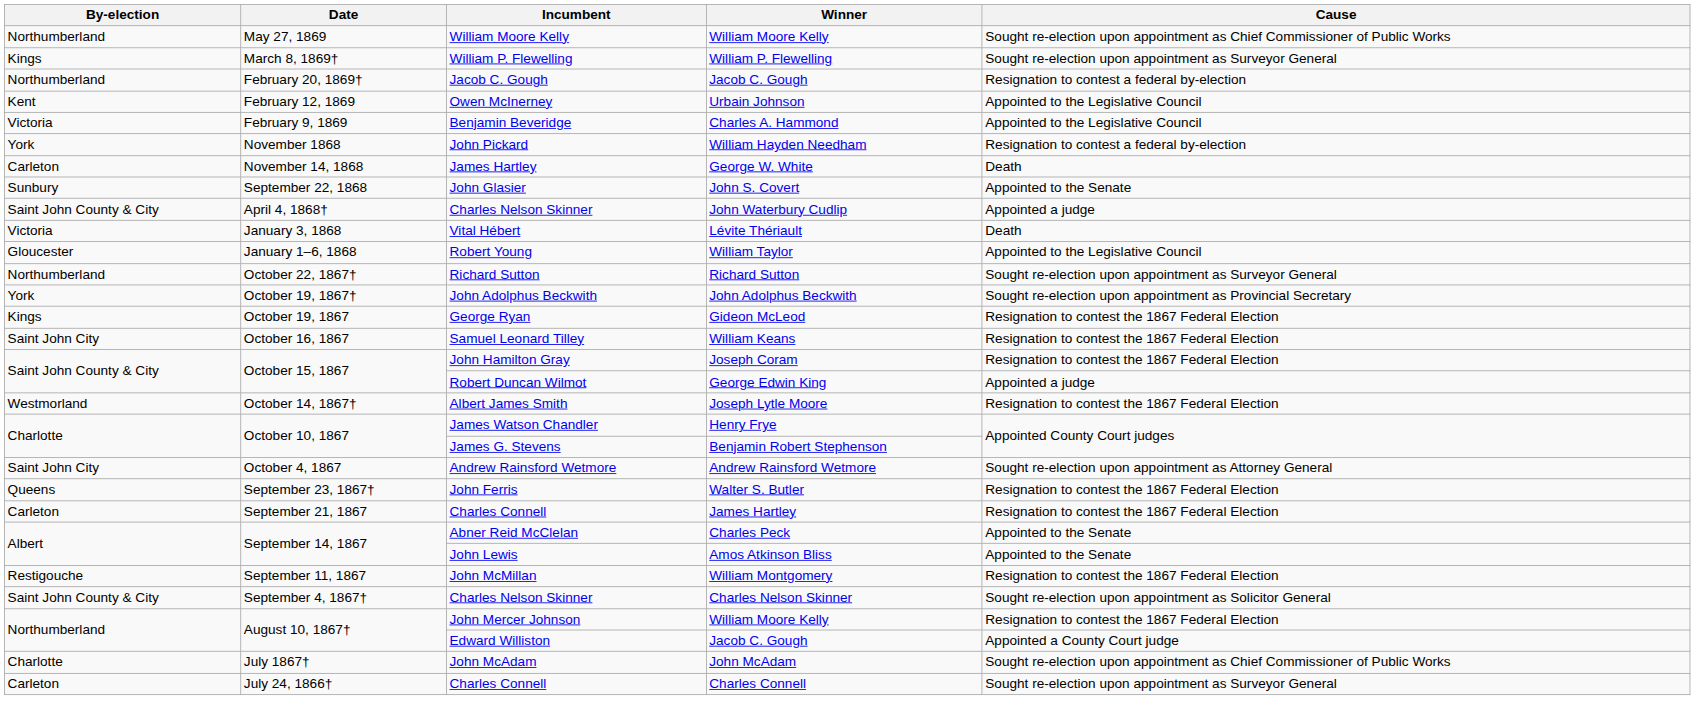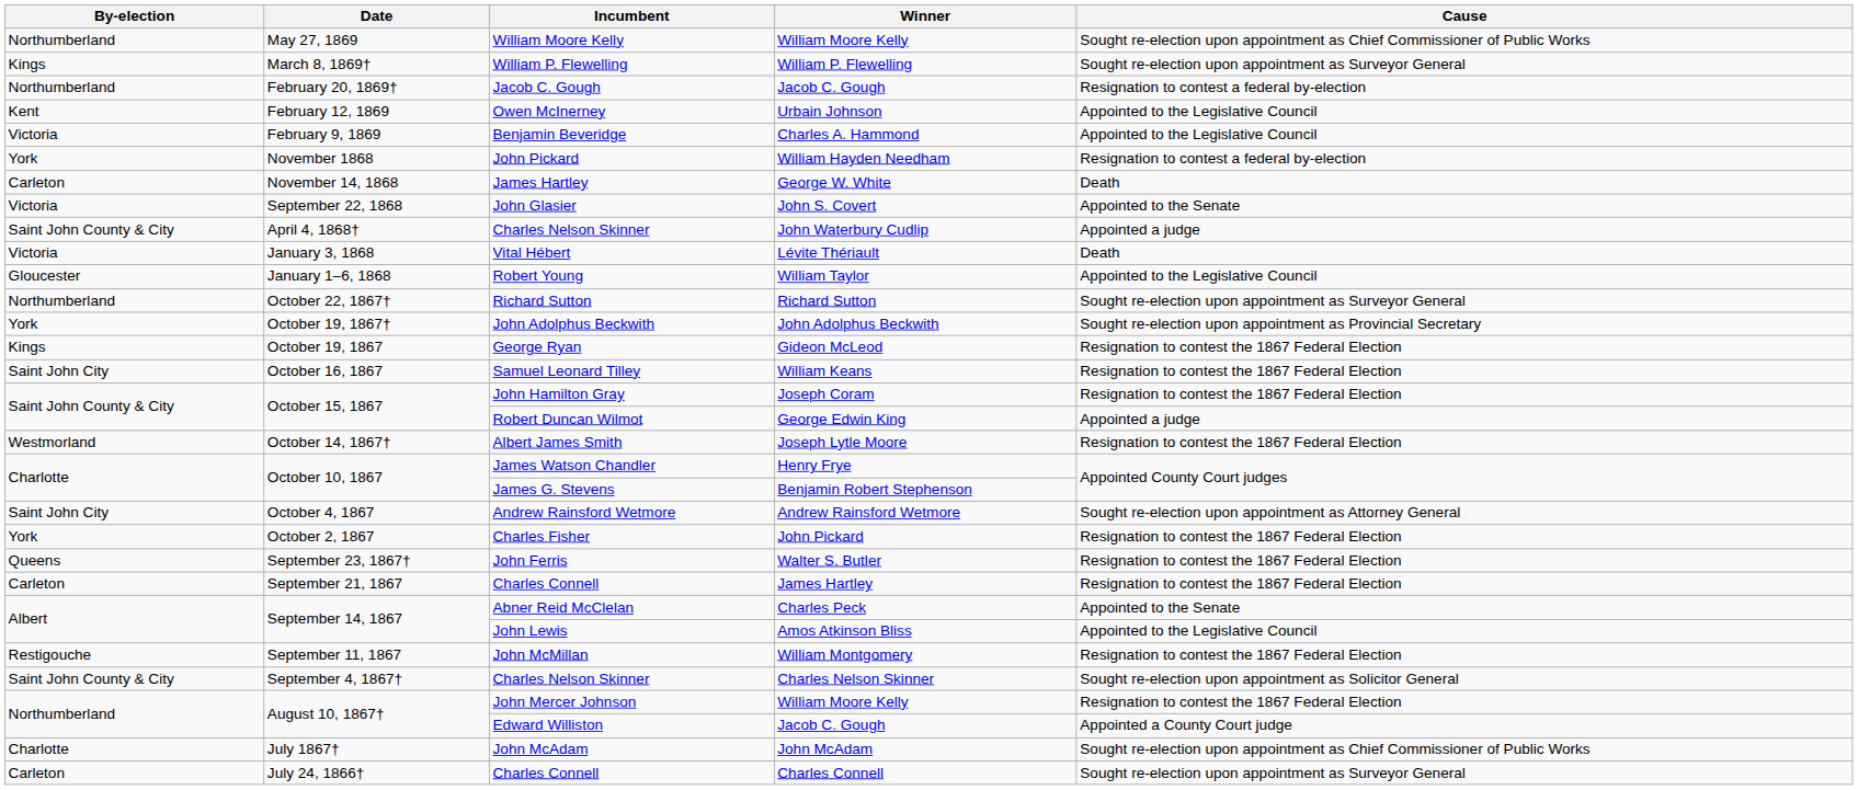John Glasier | By-election: Sunbury -> Victoria
+ row: York | October 2, 1867 | Charles Fisher | John Pickard | Resignation to contest the 1867 Federal Election
John Lewis | Cause: Appointed to the Senate -> Appointed to the Legislative Council
